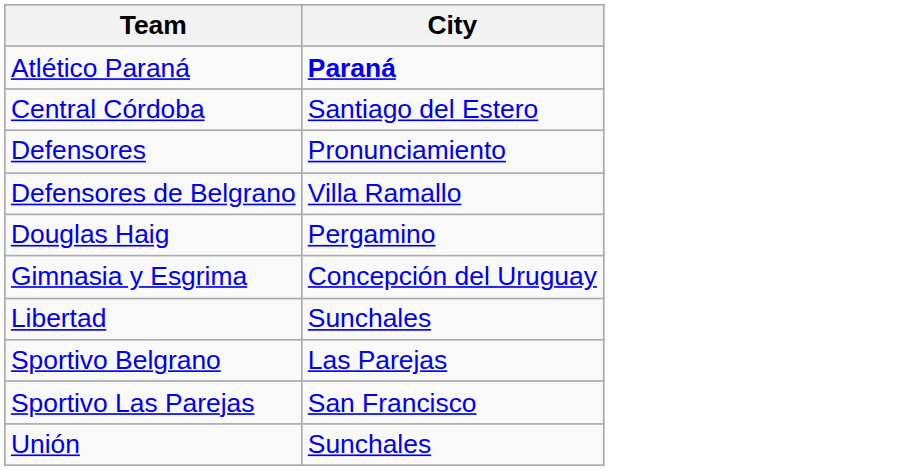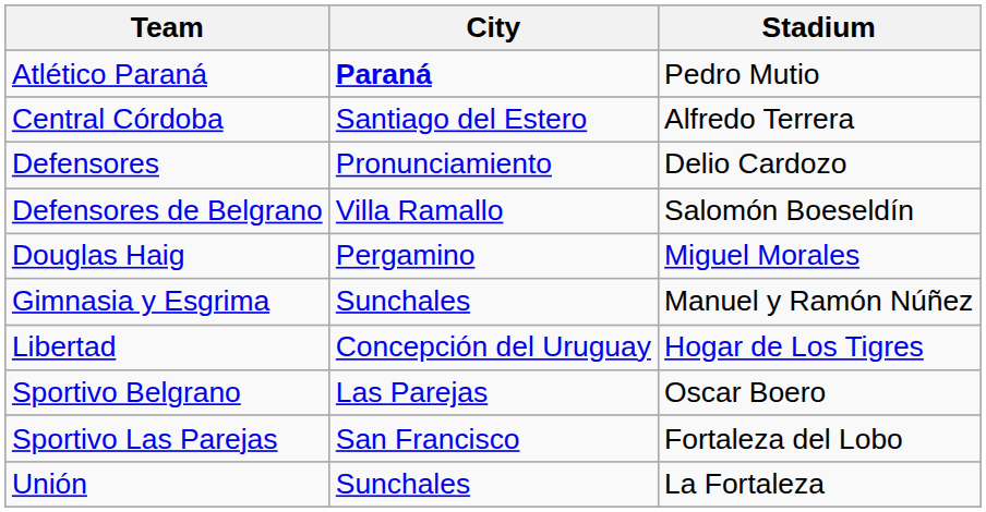+ column: Stadium | Pedro Mutio | Alfredo Terrera | Delio Cardozo | Salomón Boeseldín | Miguel Morales | Manuel y Ramón Núñez | Hogar de Los Tigres | Oscar Boero | Fortaleza del Lobo | La Fortaleza
Gimnasia y Esgrima | City: Concepción del Uruguay -> Sunchales
Libertad | City: Sunchales -> Concepción del Uruguay
